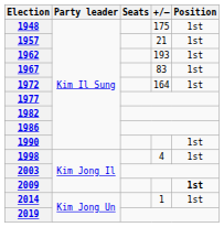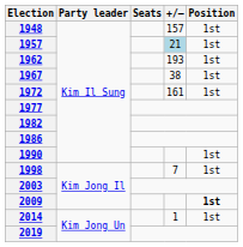1948 | +/–: 175 -> 157
1957 | +/–: no background -> lightblue background
1967 | +/–: 83 -> 38
1972 | +/–: 164 -> 161
1998 | +/–: 4 -> 7
